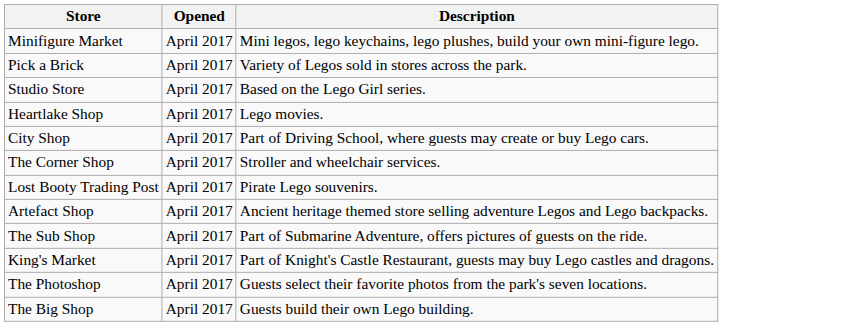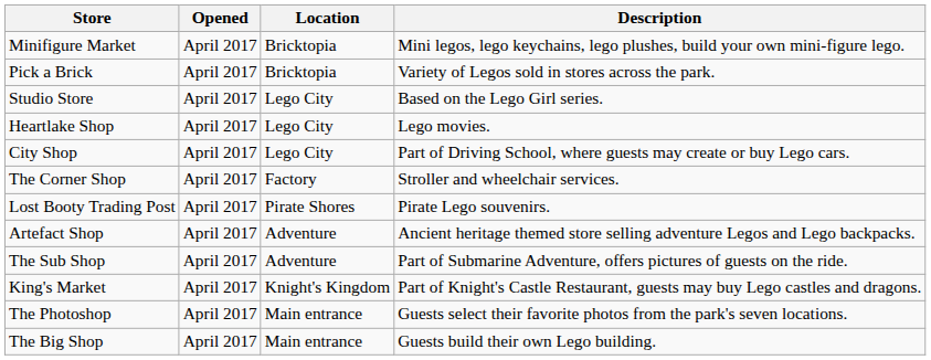+ column: Location | Bricktopia | Bricktopia | Lego City | Lego City | Lego City | Factory | Pirate Shores | Adventure | Adventure | Knight's Kingdom | Main entrance | Main entrance
